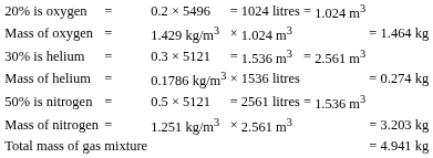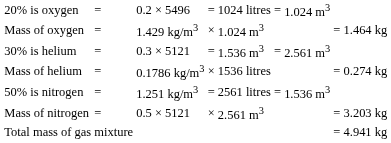50% is nitrogen | column 3: 0.5 × 5121 -> 1.251 kg/m3
Mass of nitrogen | column 3: 1.251 kg/m3 -> 0.5 × 5121
